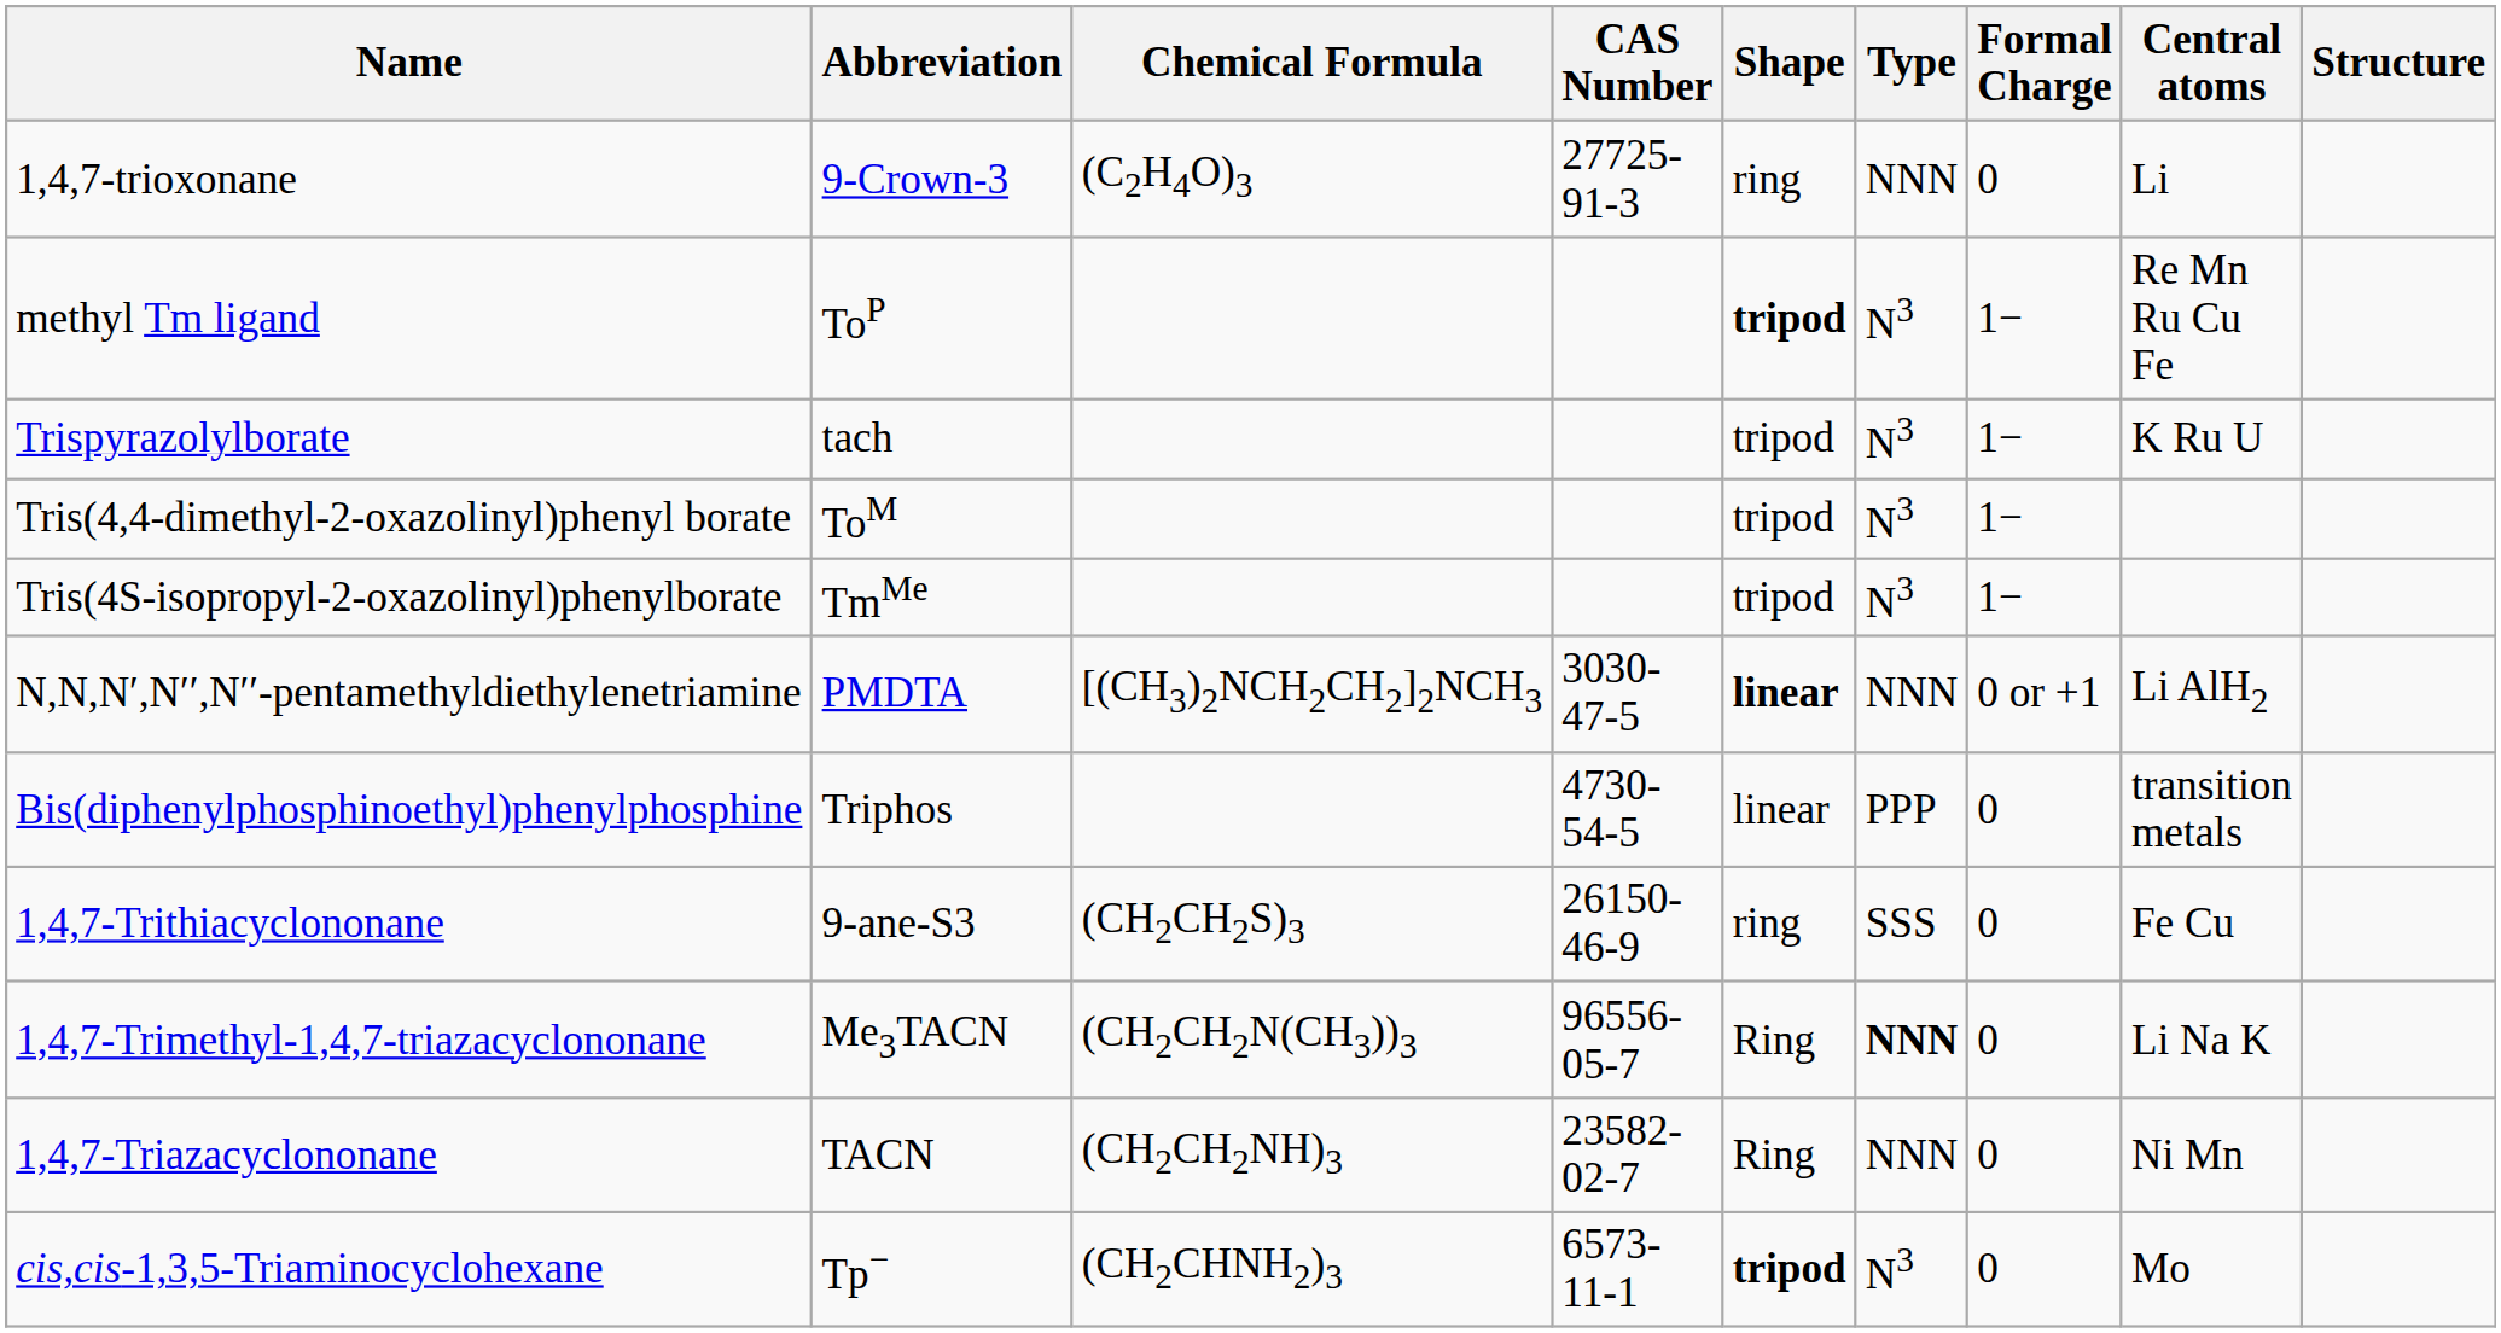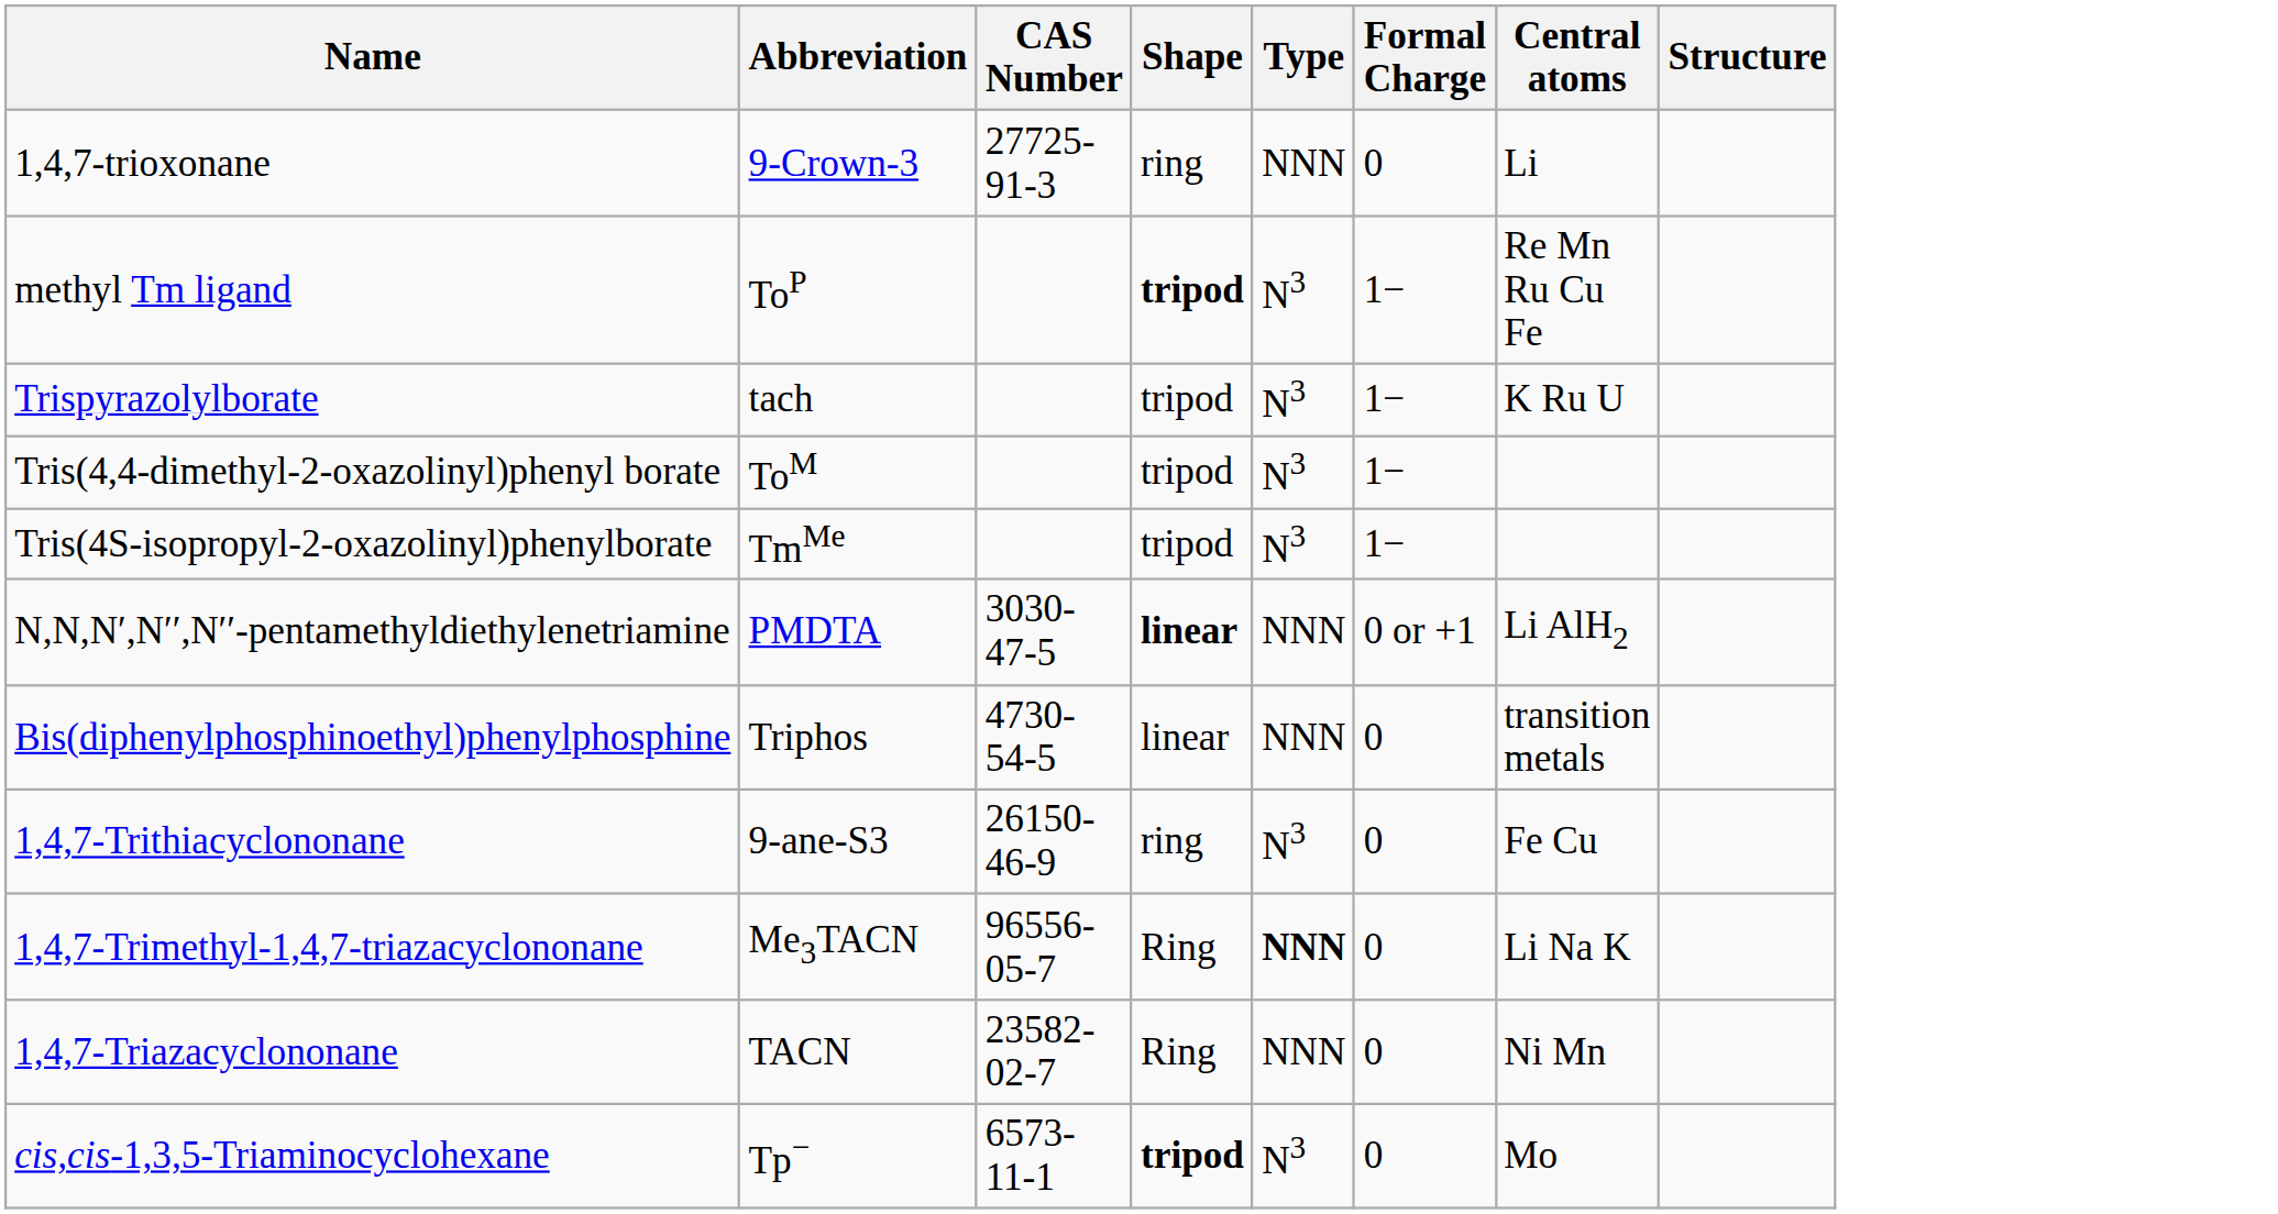- column: Chemical Formula | (C2H4O)3 | [(CH3)2NCH2CH2]2NCH3 | (CH2CH2S)3 | (CH2CH2N(CH3))3 | (CH2CH2NH)3 | (CH2CHNH2)3
Bis(diphenylphosphinoethyl)phenylphosphine | Type: PPP -> NNN
1,4,7-Trithiacyclononane | Type: SSS -> N3
